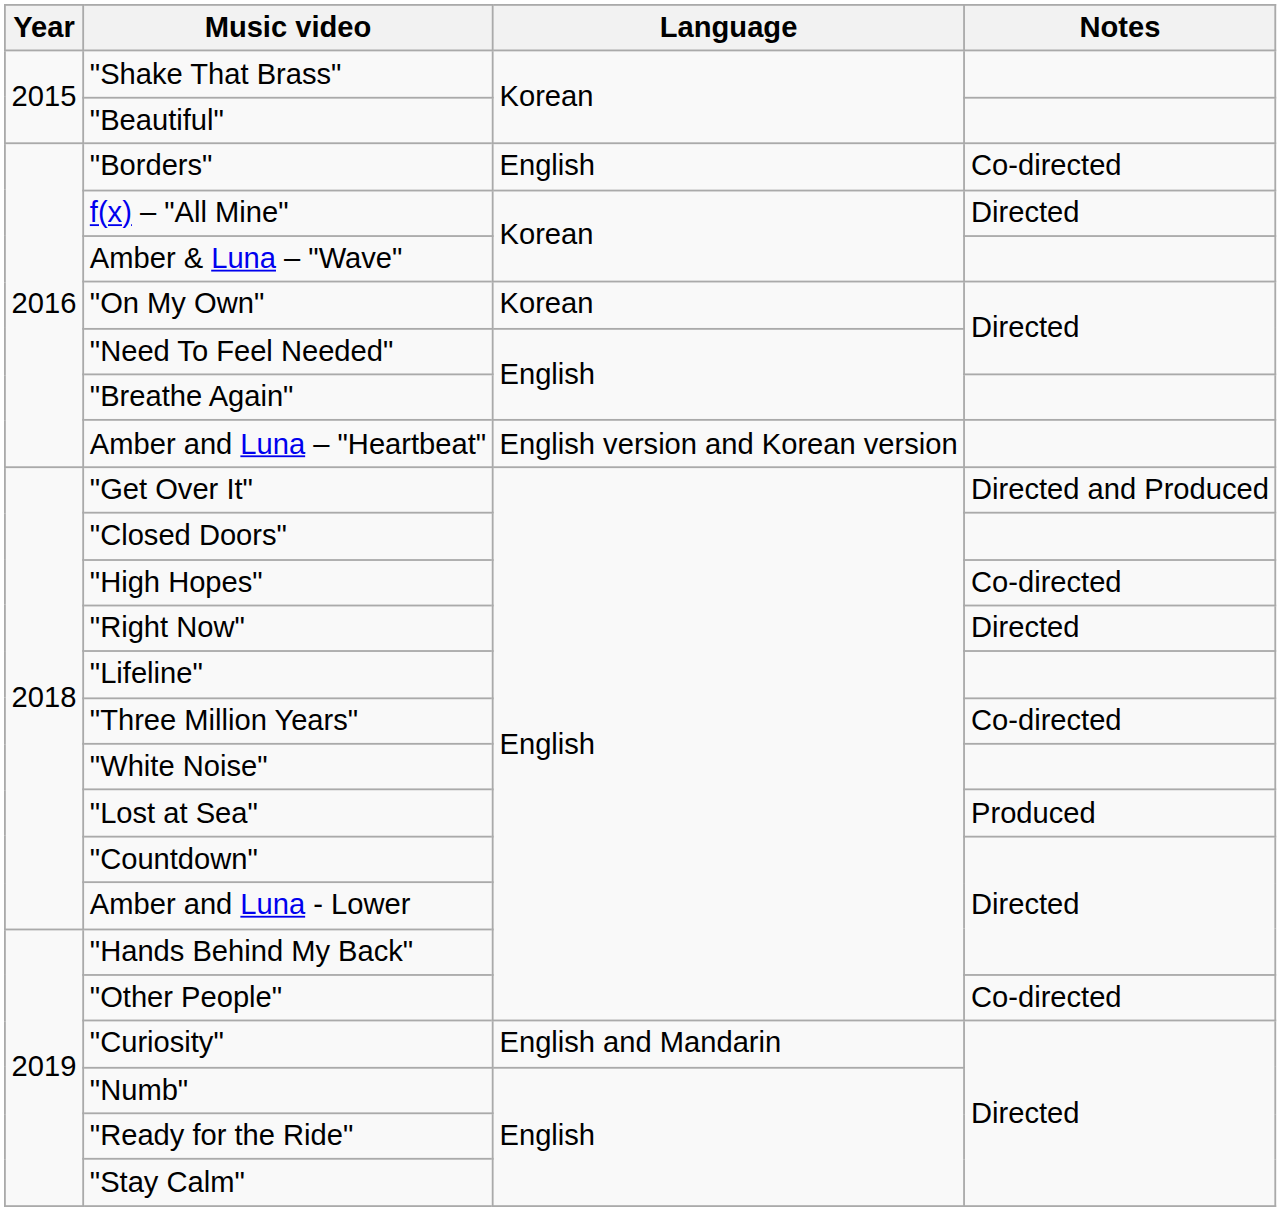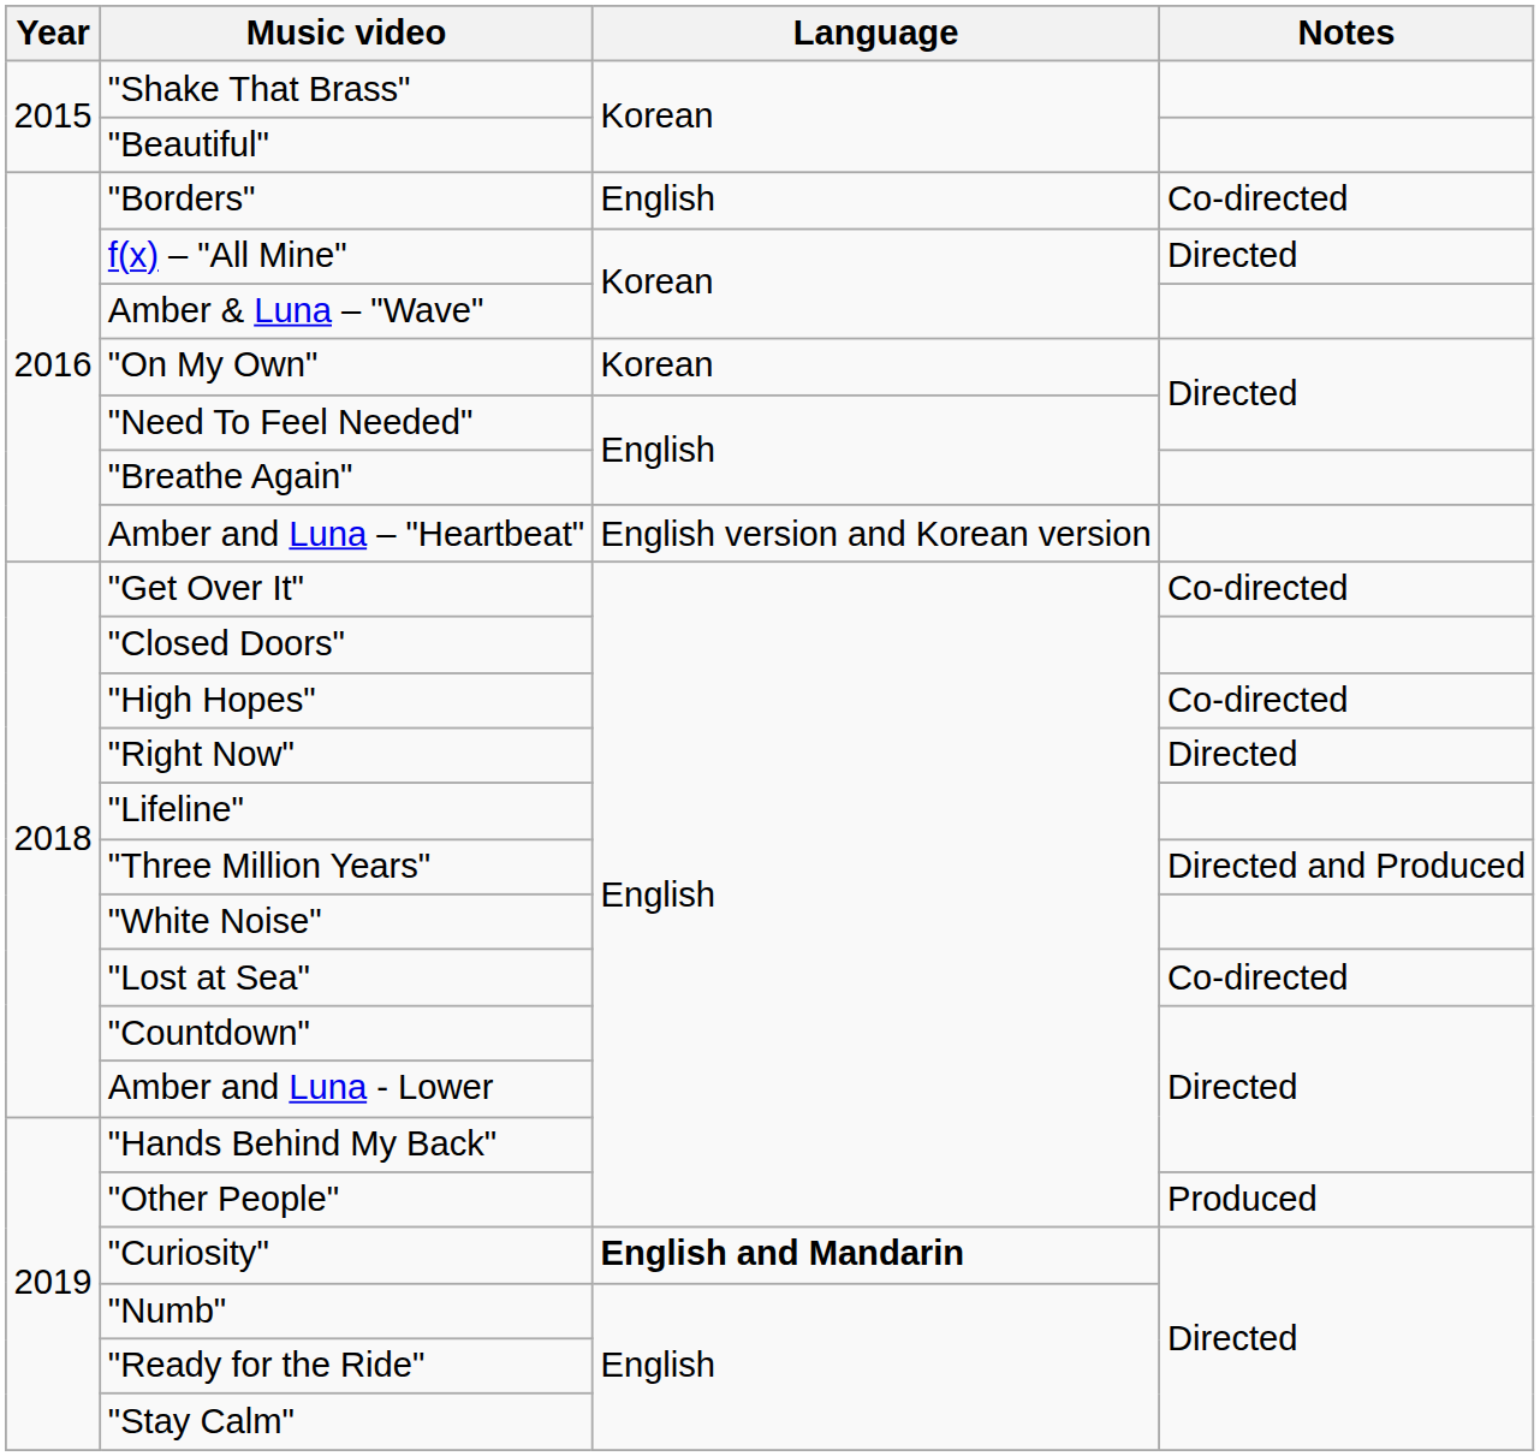"Get Over It" | Notes: Directed and Produced -> Co-directed
"Three Million Years" | Notes: Co-directed -> Directed and Produced
"Lost at Sea" | Notes: Produced -> Co-directed
"Other People" | Notes: Co-directed -> Produced
"Curiosity" | Language: normal -> bold
